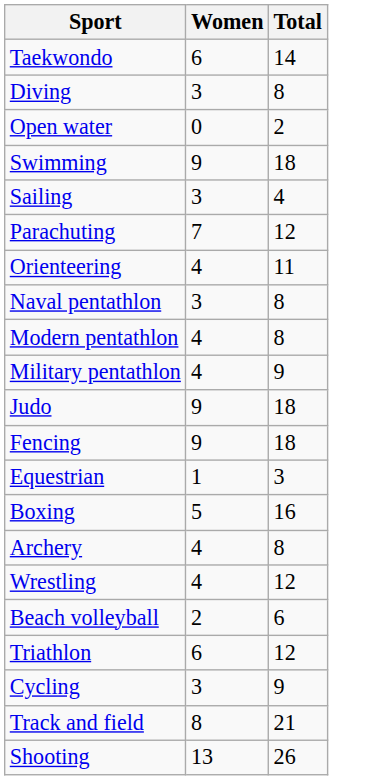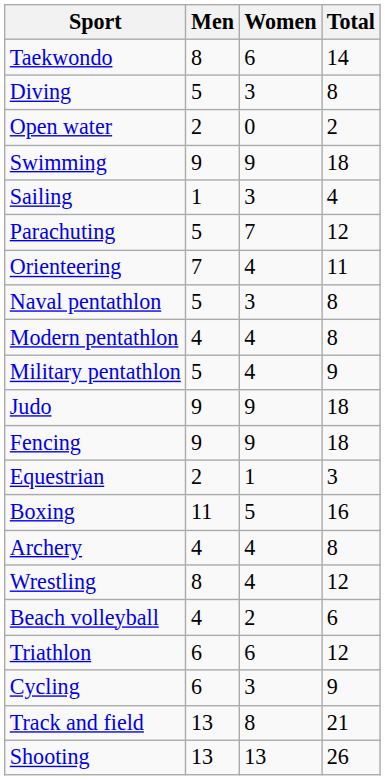+ column: Men | 8 | 5 | 2 | 9 | 1 | 5 | 7 | 5 | 4 | 5 | 9 | 9 | 2 | 11 | 4 | 8 | 4 | 6 | 6 | 13 | 13
